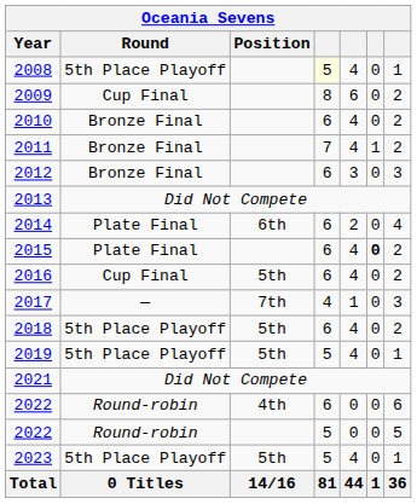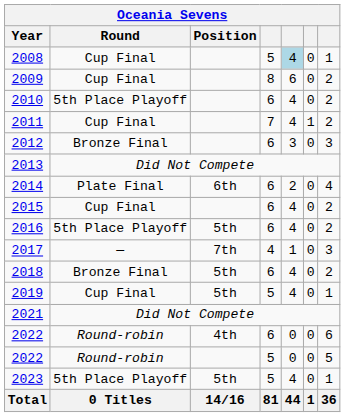2008 | Round: 5th Place Playoff -> Cup Final
2008 | column 4: lightyellow background -> no background
2008 | column 5: no background -> lightblue background
2010 | Round: Bronze Final -> 5th Place Playoff
2011 | Round: Bronze Final -> Cup Final
2015 | Round: Plate Final -> Cup Final
2015 | column 6: bold -> normal
2016 | Round: Cup Final -> 5th Place Playoff
2018 | Round: 5th Place Playoff -> Bronze Final
2019 | Round: 5th Place Playoff -> Cup Final
